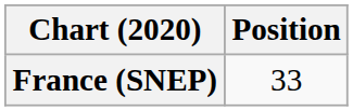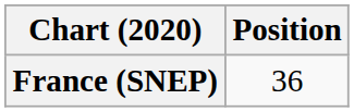France (SNEP) | Position: 33 -> 36
